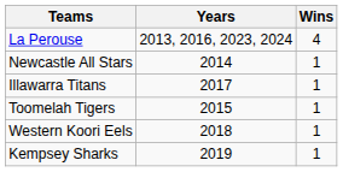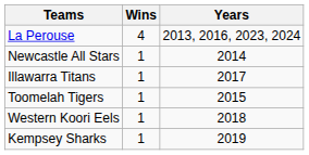columns swapped: Wins <-> Years
